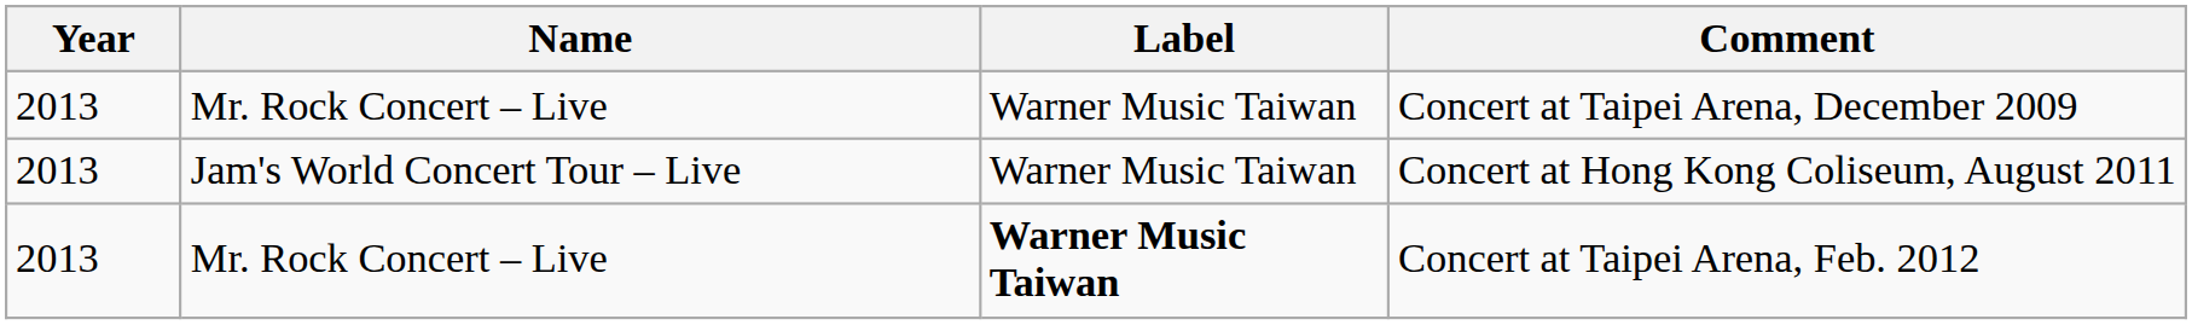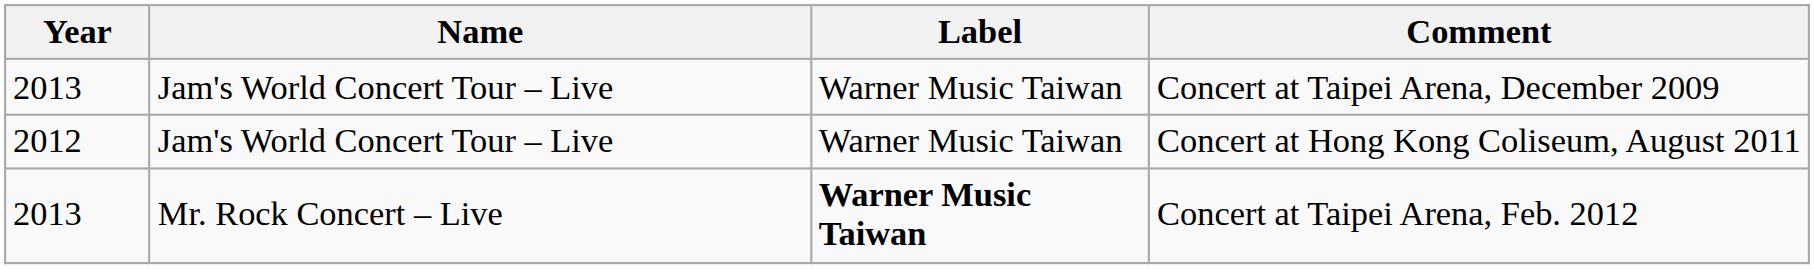Concert at Taipei Arena, December 2009 | Name: Mr. Rock Concert – Live -> Jam's World Concert Tour – Live
Concert at Hong Kong Coliseum, August 2011 | Year: 2013 -> 2012
